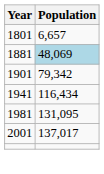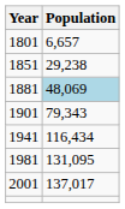+ row: 1851 | 29,238
1901 | Population: 79,342 -> 79,343
